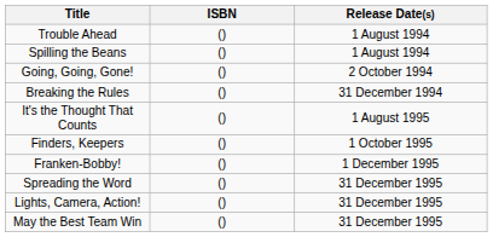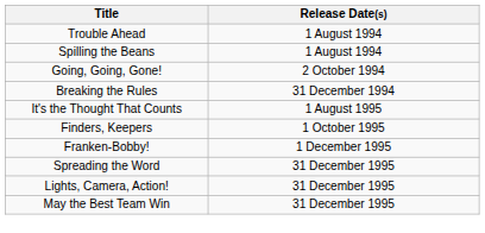- column: ISBN | () | () | () | () | () | () | () | () | () | ()
